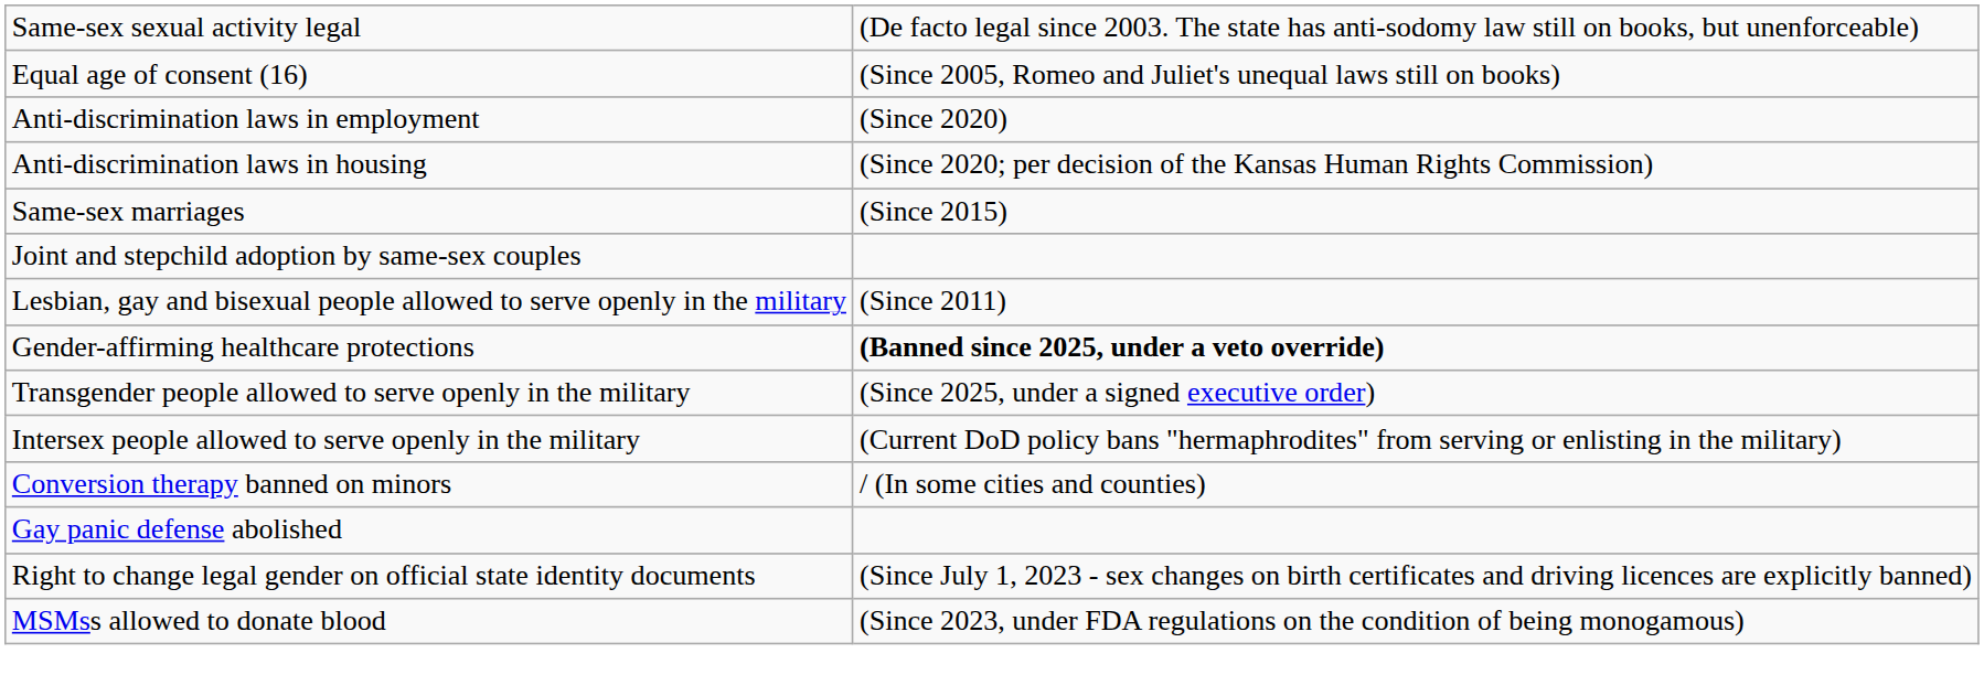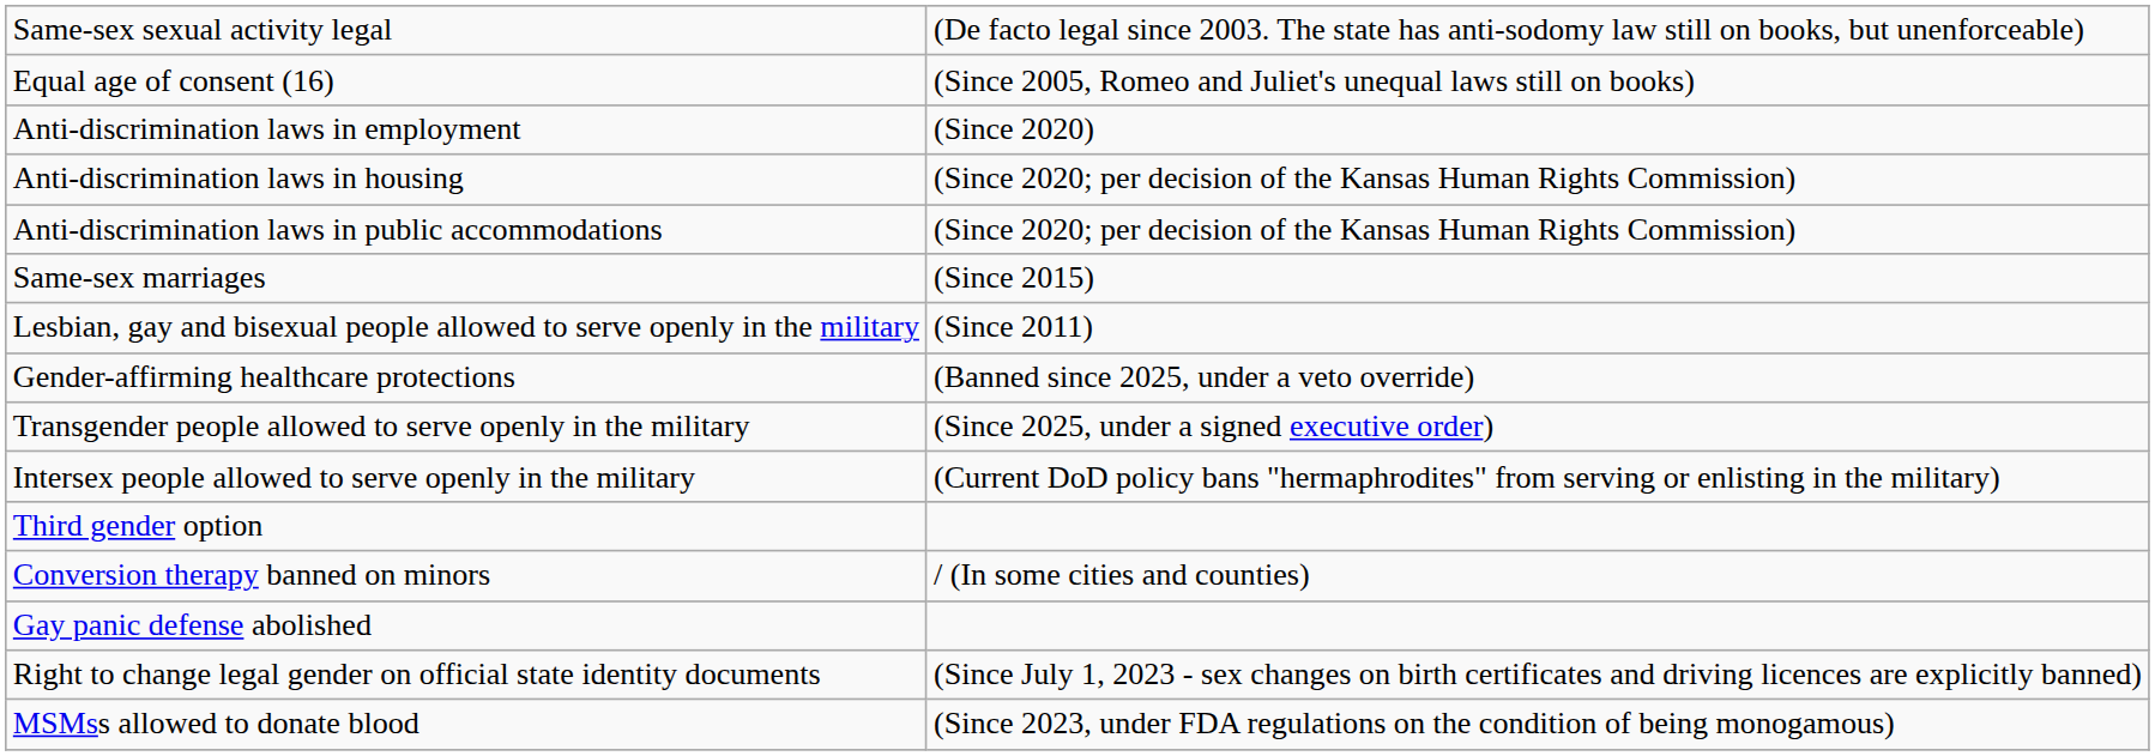+ row: Anti-discrimination laws in public accommodations | (Since 2020; per decision of the Kansas Human Rights Commission)
- row: Joint and stepchild adoption by same-sex couples
Gender-affirming healthcare protections | column 2: bold -> normal
+ row: Third gender option
